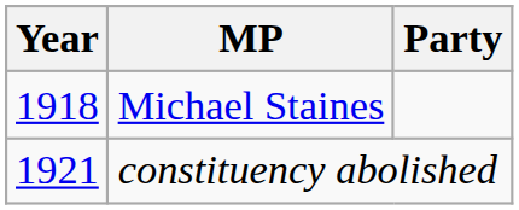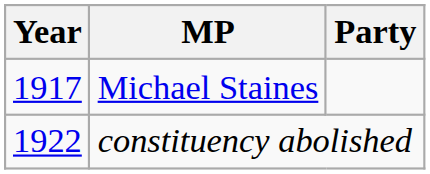Michael Staines | Year: 1918 -> 1917
constituency abolished | Year: 1921 -> 1922
